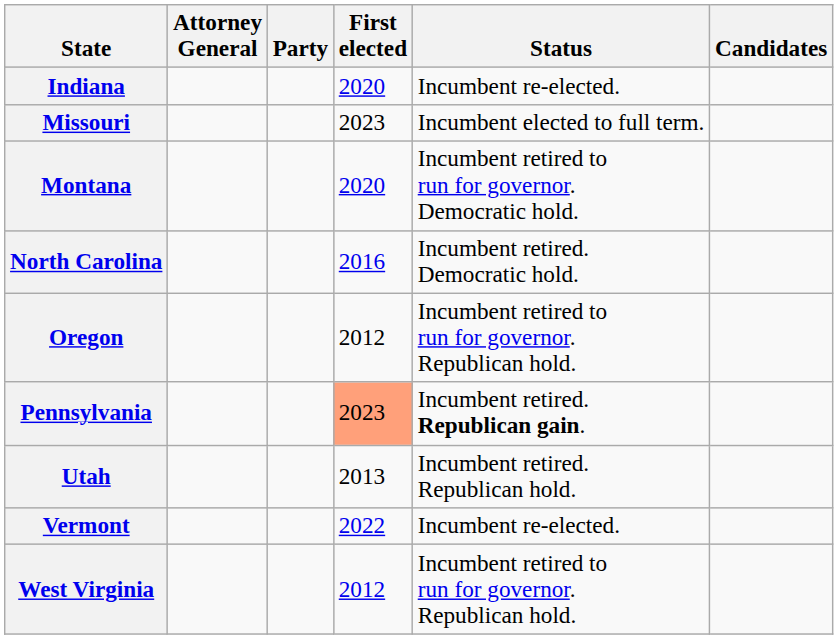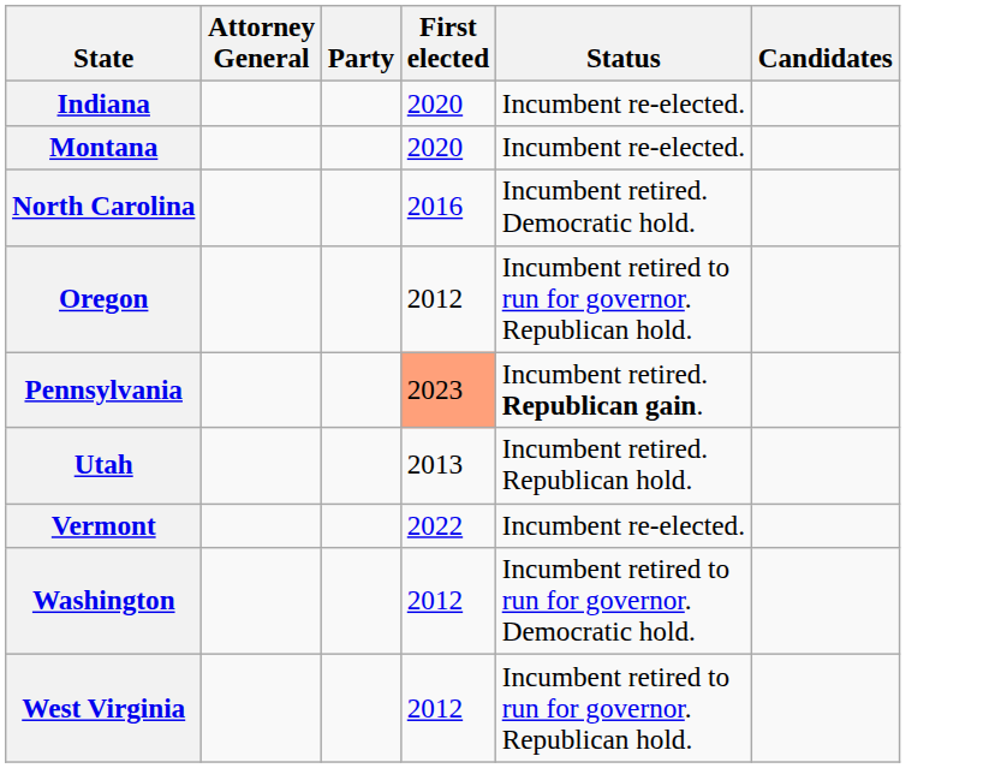- row: Missouri | 2023 | Incumbent elected to full term.
Montana | Status: Incumbent retired to run for governor. Democratic hold. -> Incumbent re-elected.
+ row: Washington | 2012 | Incumbent retired to run for governor. Democratic hold.
